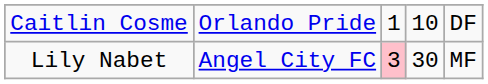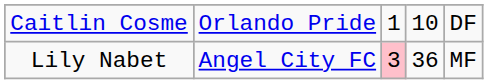Lily Nabet | column 4: 30 -> 36
